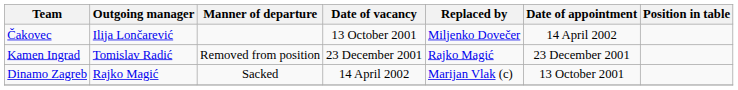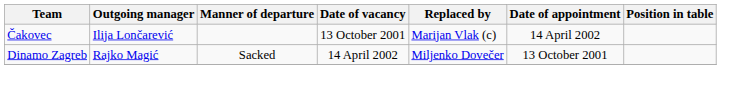Čakovec | Replaced by: Miljenko Dovečer -> Marijan Vlak (c)
- row: Kamen Ingrad | Tomislav Radić | Removed from position | 23 December 2001 | Rajko Magić | 23 December 2001
Dinamo Zagreb | Replaced by: Marijan Vlak (c) -> Miljenko Dovečer
